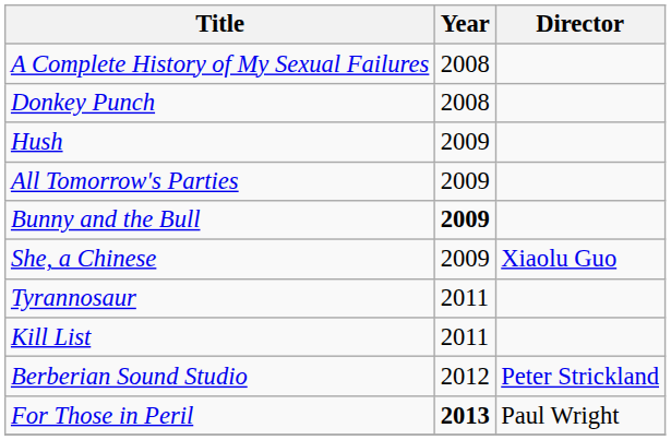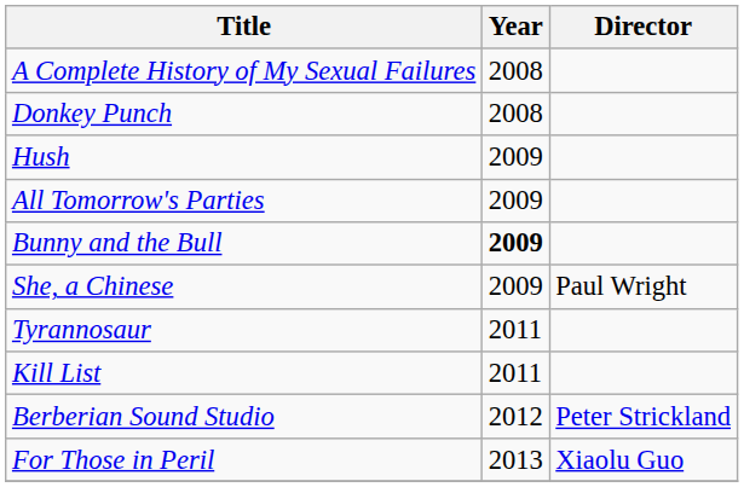She, a Chinese | Director: Xiaolu Guo -> Paul Wright
For Those in Peril | Year: bold -> normal
For Those in Peril | Director: Paul Wright -> Xiaolu Guo
